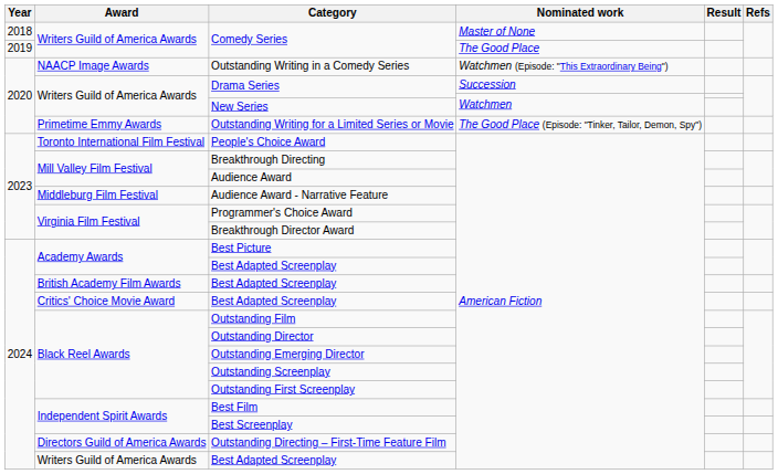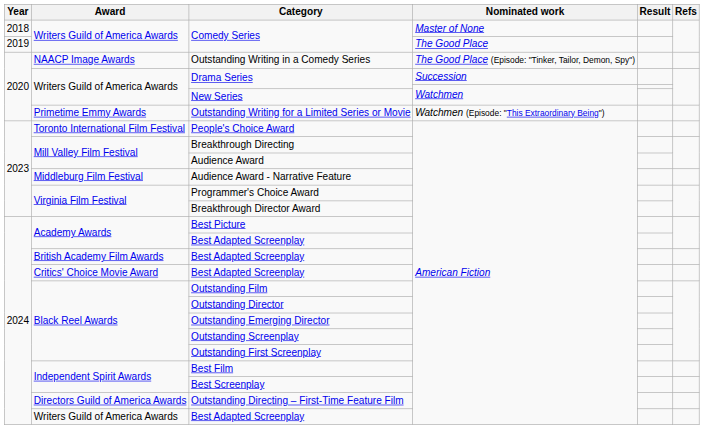Outstanding Writing in a Comedy Series | Nominated work: Watchmen (Episode: "This Extraordinary Being") -> The Good Place (Episode: "Tinker, Tailor, Demon, Spy")
Outstanding Writing for a Limited Series or Movie | Nominated work: The Good Place (Episode: "Tinker, Tailor, Demon, Spy") -> Watchmen (Episode: "This Extraordinary Being")
